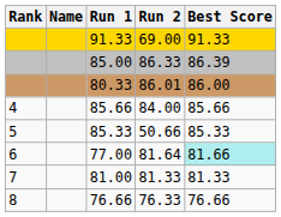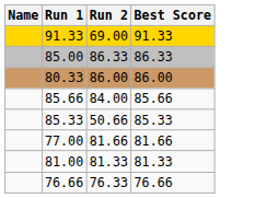- column: Rank | 4 | 5 | 6 | 7 | 8
85.00 | Best Score: 86.39 -> 86.33
80.33 | Run 2: 86.01 -> 86.00
77.00 | Run 2: 81.64 -> 81.66
77.00 | Best Score: paleturquoise background -> no background
